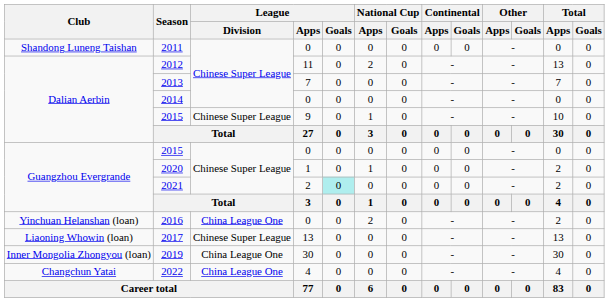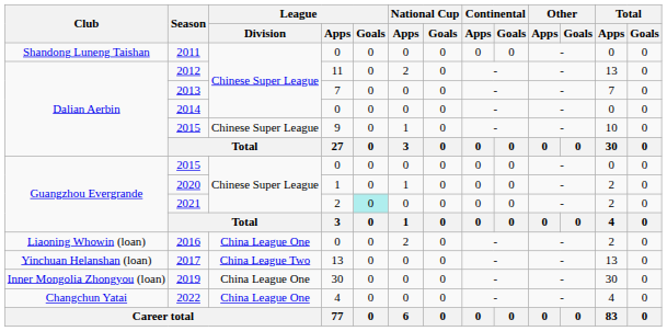2016 | Club: Yinchuan Helanshan (loan) -> Liaoning Whowin (loan)
2017 | Club: Liaoning Whowin (loan) -> Yinchuan Helanshan (loan)
2017 | League / Division: Chinese Super League -> China League Two
